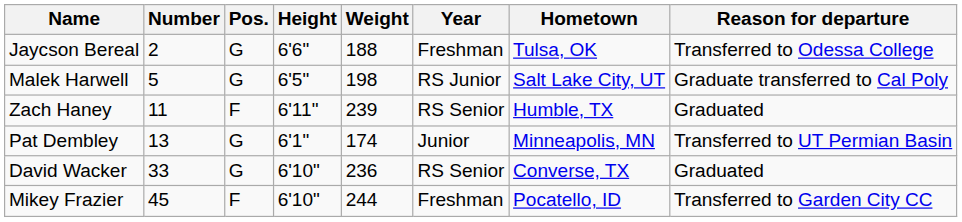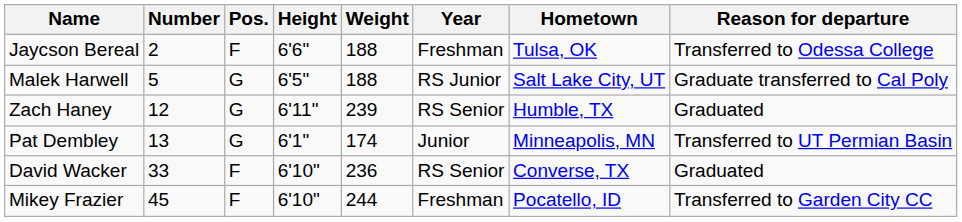Jaycson Bereal | Pos.: G -> F
Malek Harwell | Weight: 198 -> 188
Zach Haney | Number: 11 -> 12
Zach Haney | Pos.: F -> G
David Wacker | Pos.: G -> F
